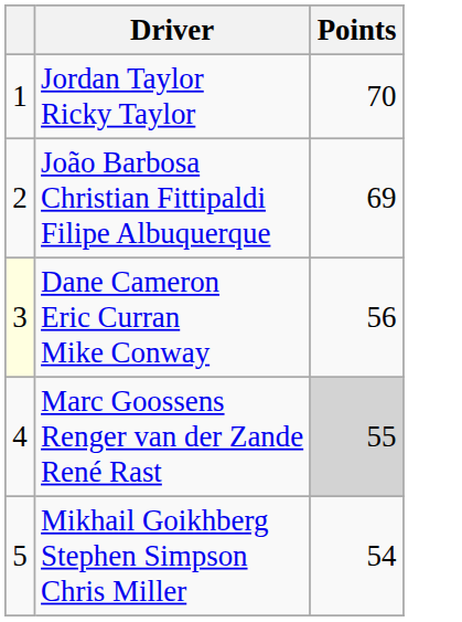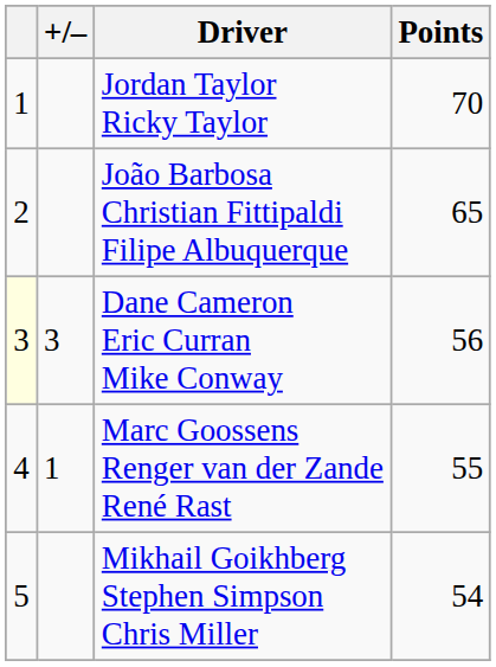+ column: +/– | 3 | 1
João Barbosa Christian Fittipaldi Filipe Albuquerque | Points: 69 -> 65
Marc Goossens Renger van der Zande René Rast | Points: lightgrey background -> no background
